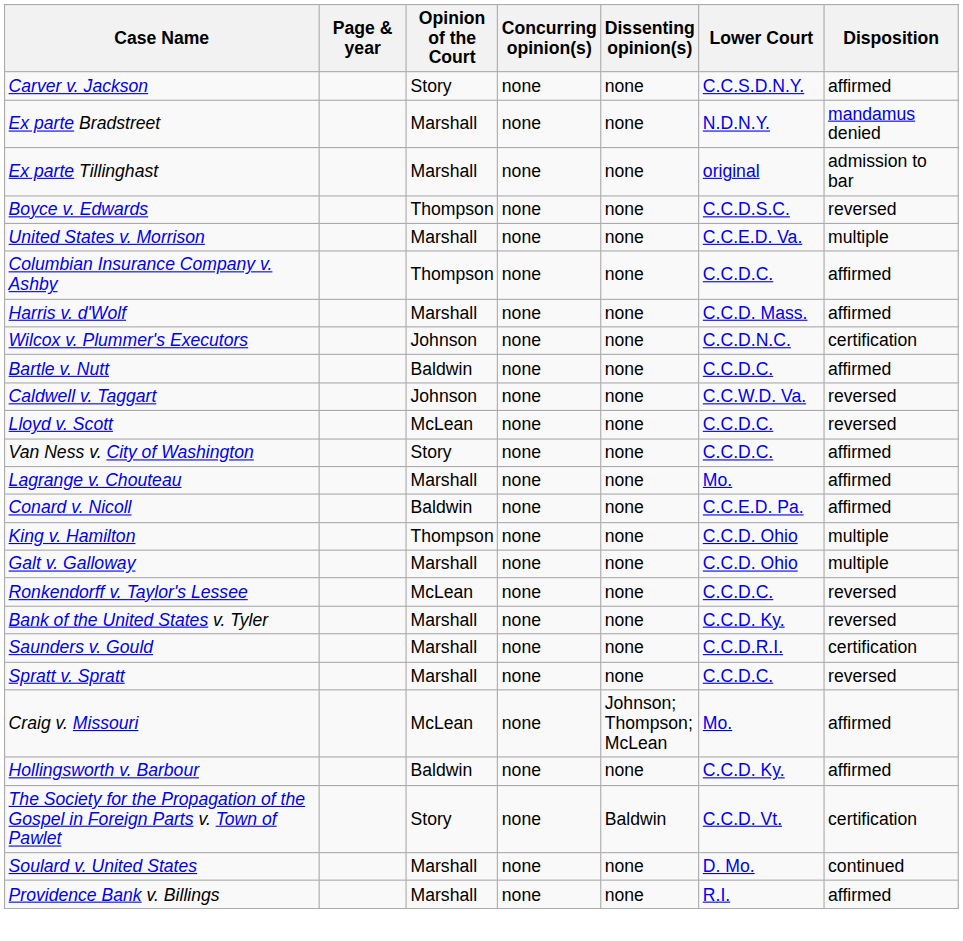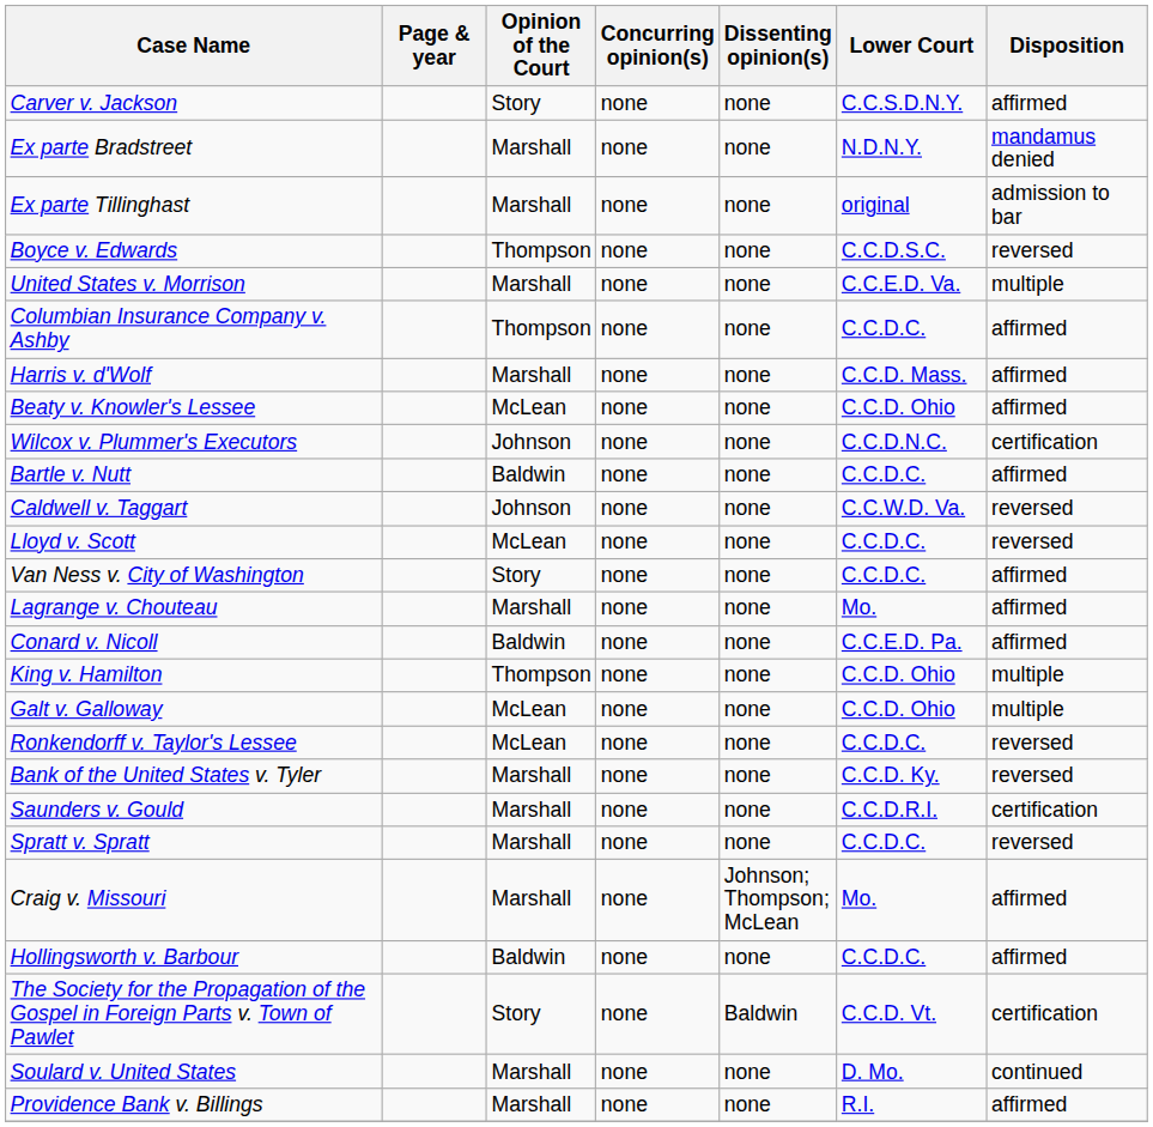+ row: Beaty v. Knowler's Lessee | McLean | none | none | C.C.D. Ohio | affirmed
Galt v. Galloway | Opinion of the Court: Marshall -> McLean
Craig v. Missouri | Opinion of the Court: McLean -> Marshall
Hollingsworth v. Barbour | Lower Court: C.C.D. Ky. -> C.C.D.C.
